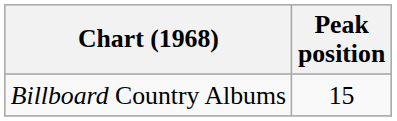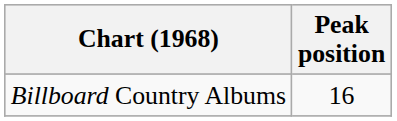Billboard Country Albums | Peak position: 15 -> 16
